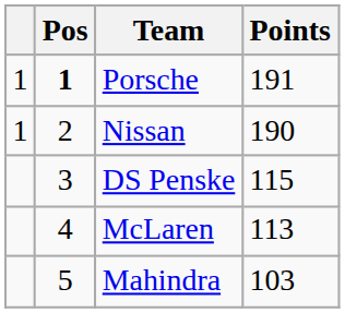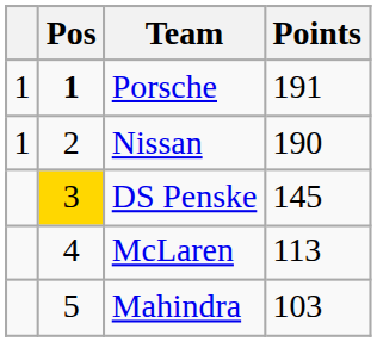DS Penske | Pos: no background -> gold background
DS Penske | Points: 115 -> 145
